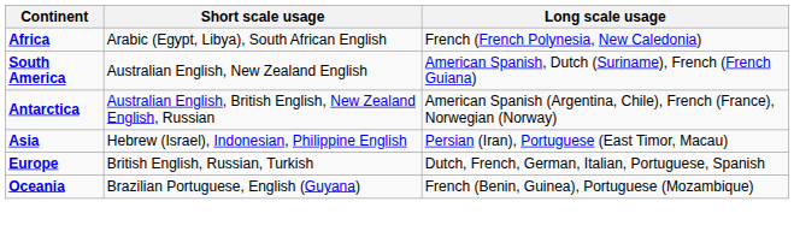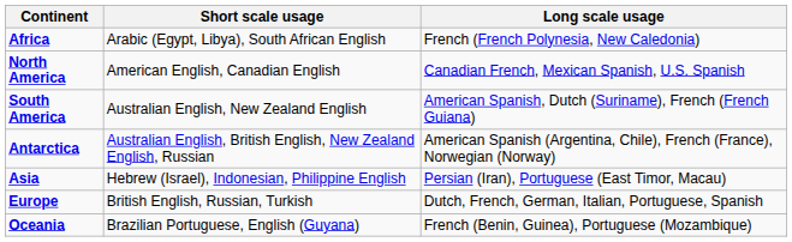+ row: North America | American English, Canadian English | Canadian French, Mexican Spanish, U.S. Spanish
